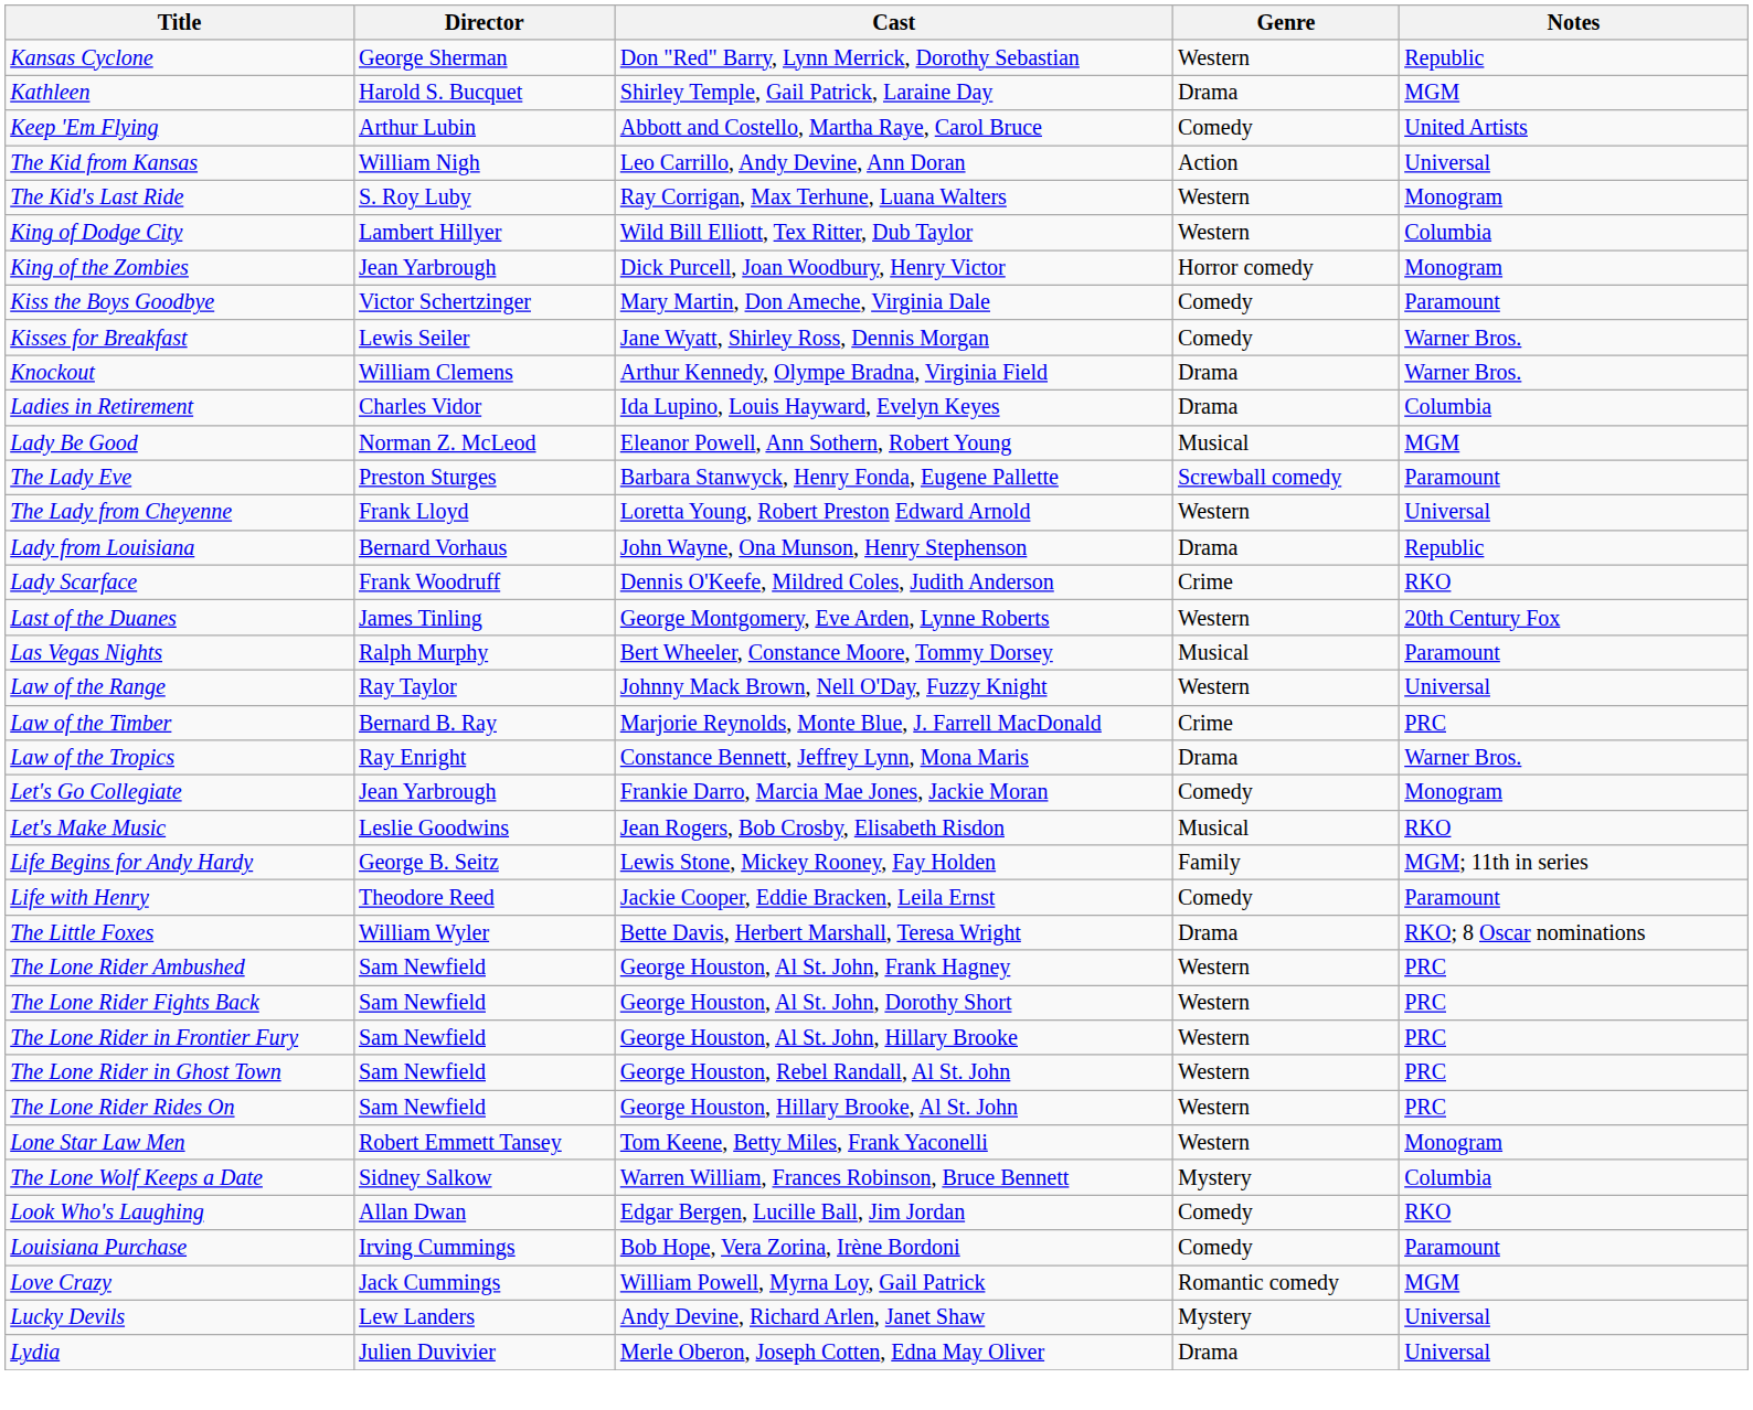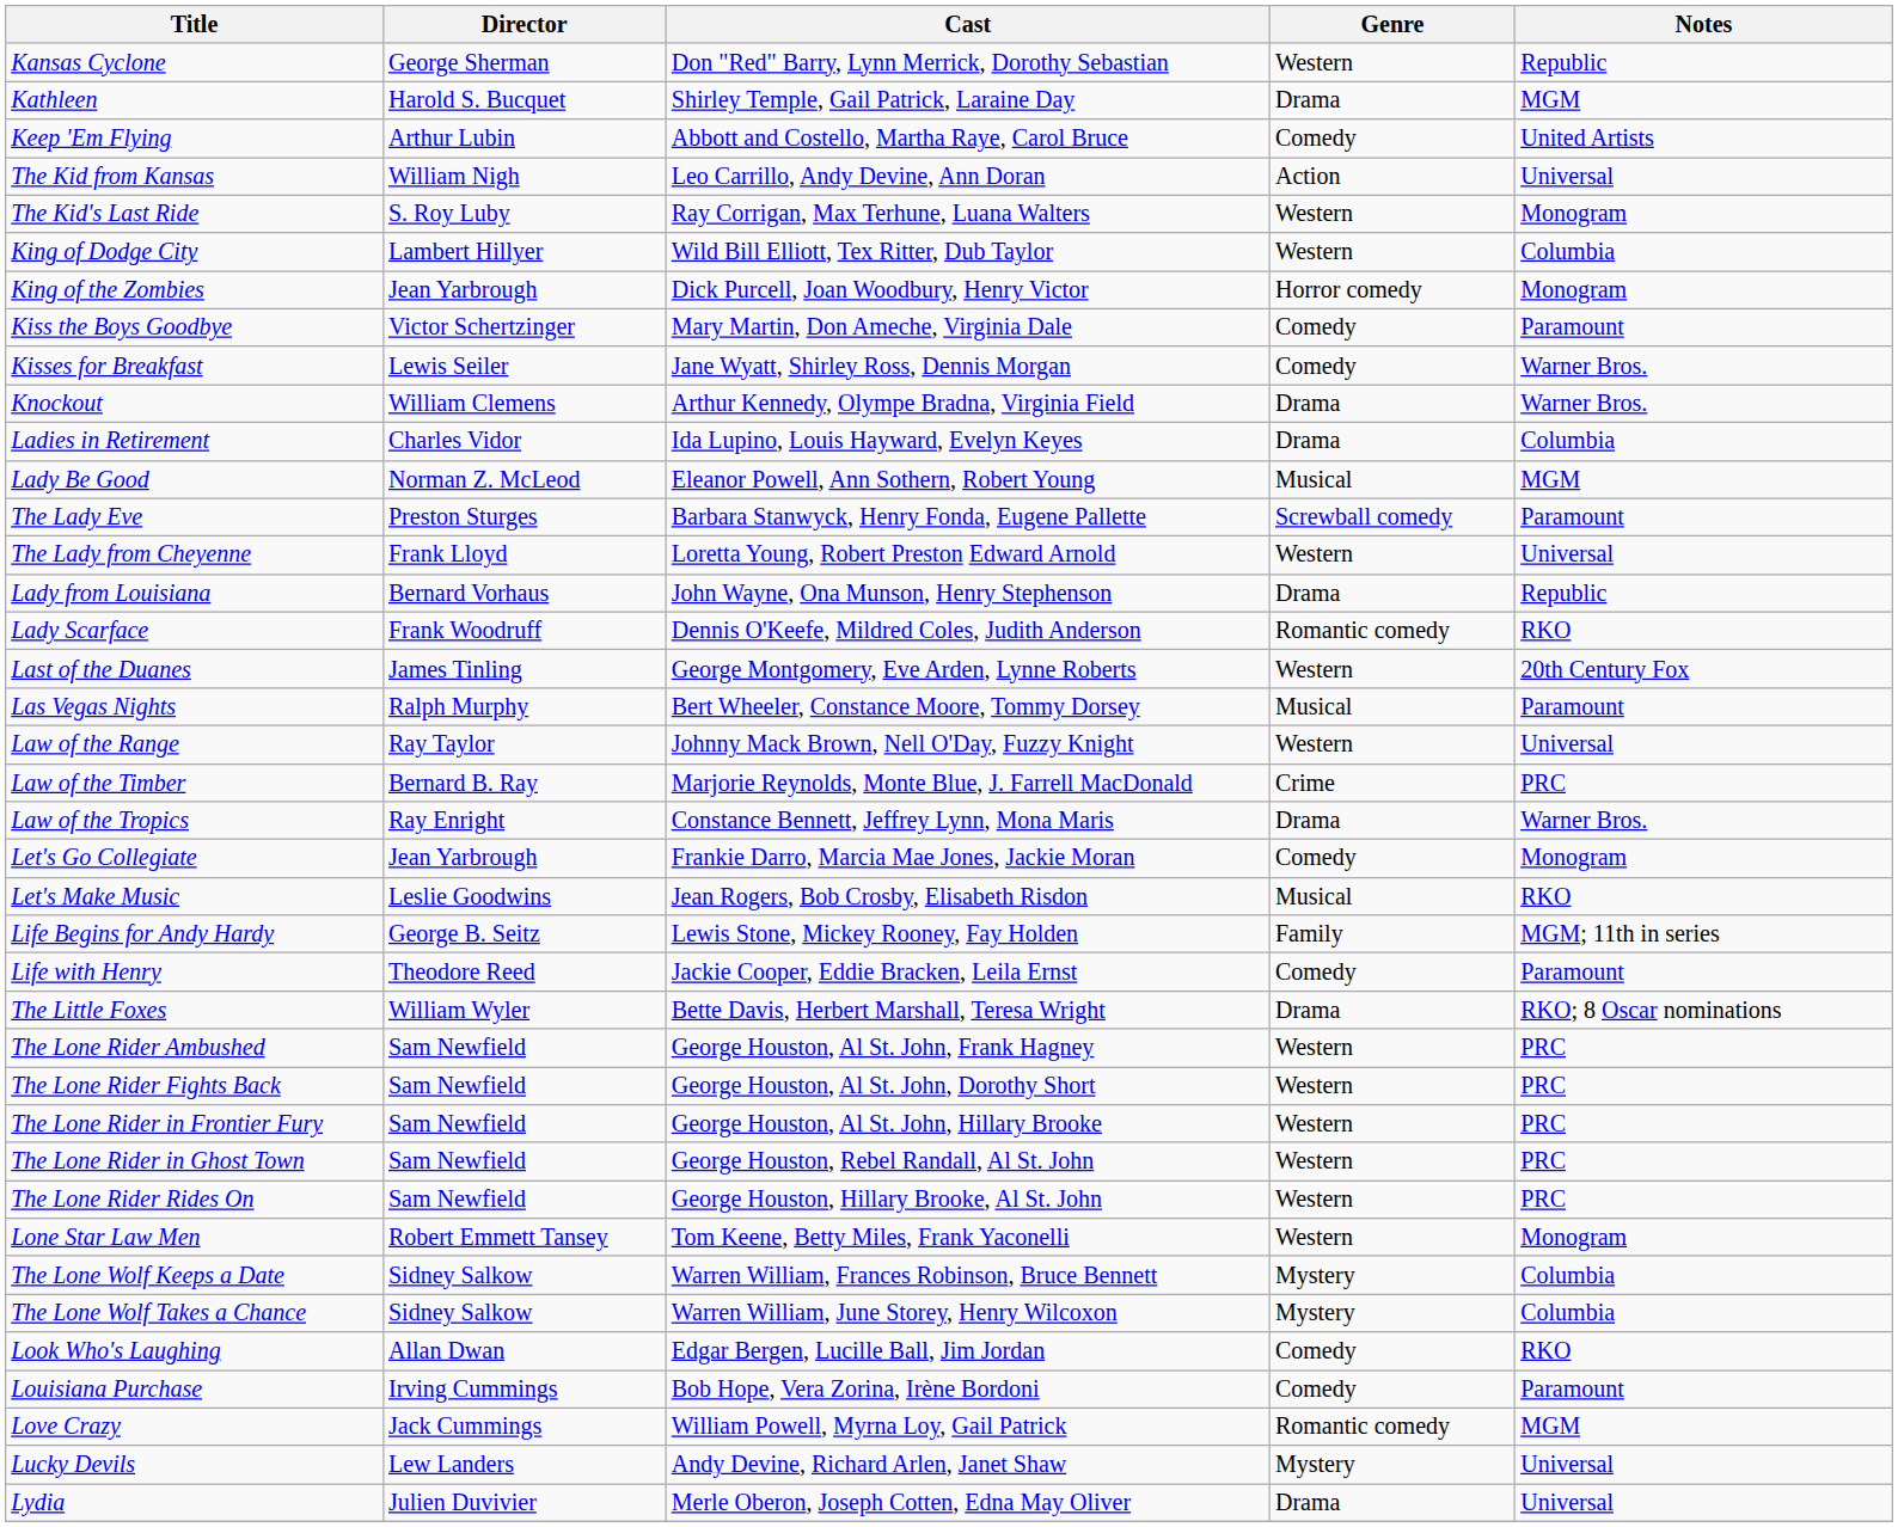Lady Scarface | Genre: Crime -> Romantic comedy
+ row: The Lone Wolf Takes a Chance | Sidney Salkow | Warren William, June Storey, Henry Wilcoxon | Mystery | Columbia
